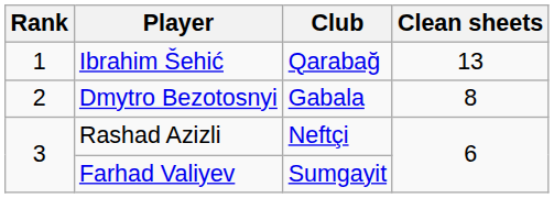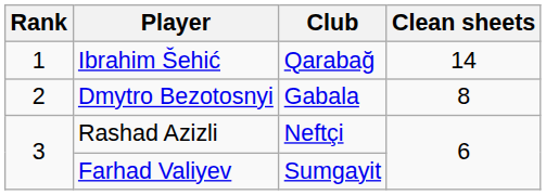Ibrahim Šehić | Clean sheets: 13 -> 14
